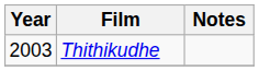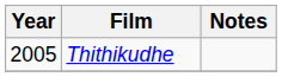Thithikudhe | Year: 2003 -> 2005
